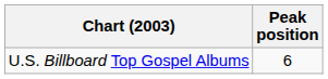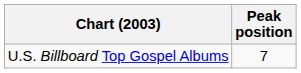U.S. Billboard Top Gospel Albums | Peak position: 6 -> 7
